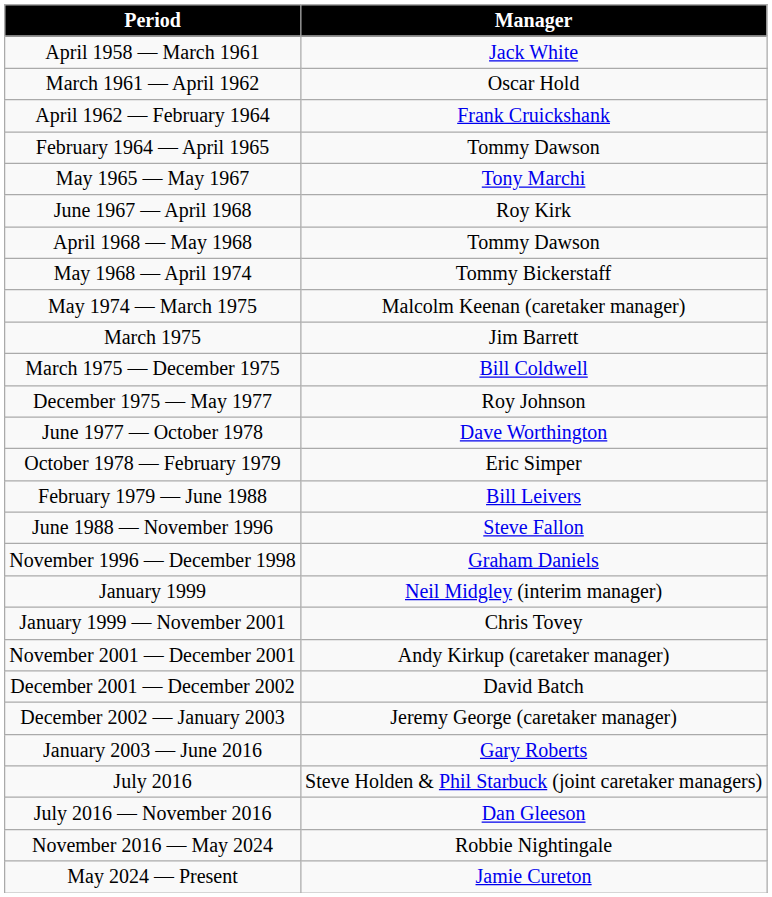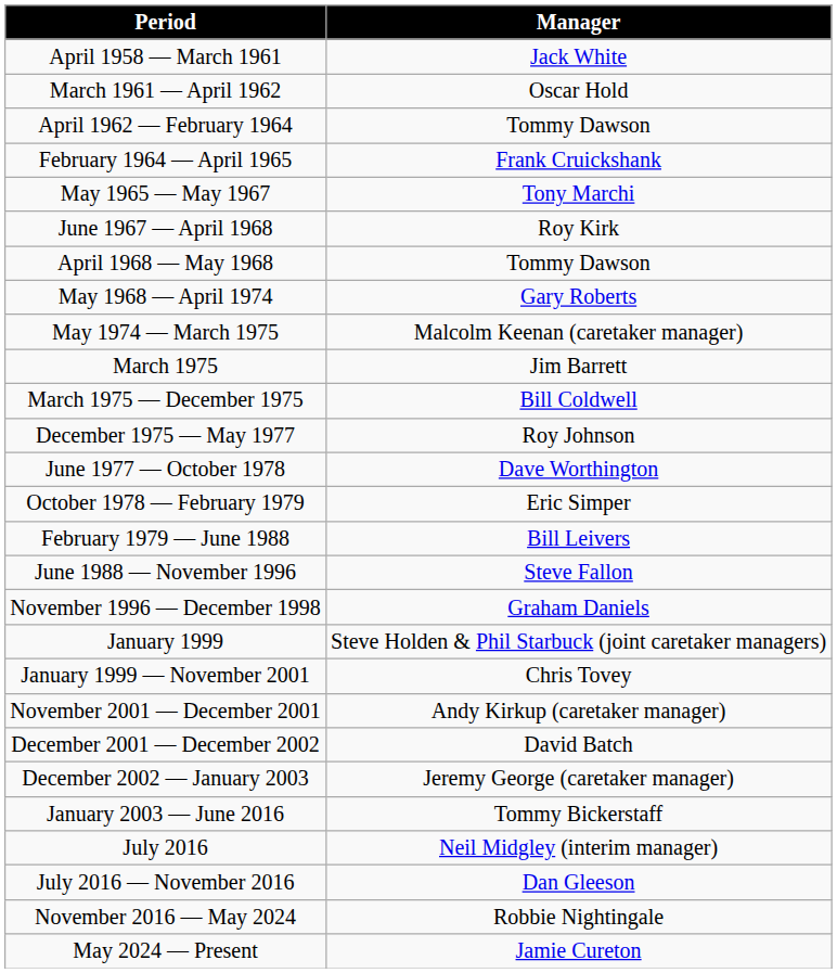April 1962 — February 1964 | Manager: Frank Cruickshank -> Tommy Dawson
February 1964 — April 1965 | Manager: Tommy Dawson -> Frank Cruickshank
May 1968 — April 1974 | Manager: Tommy Bickerstaff -> Gary Roberts
January 1999 | Manager: Neil Midgley (interim manager) -> Steve Holden & Phil Starbuck (joint caretaker managers)
January 2003 — June 2016 | Manager: Gary Roberts -> Tommy Bickerstaff
July 2016 | Manager: Steve Holden & Phil Starbuck (joint caretaker managers) -> Neil Midgley (interim manager)
